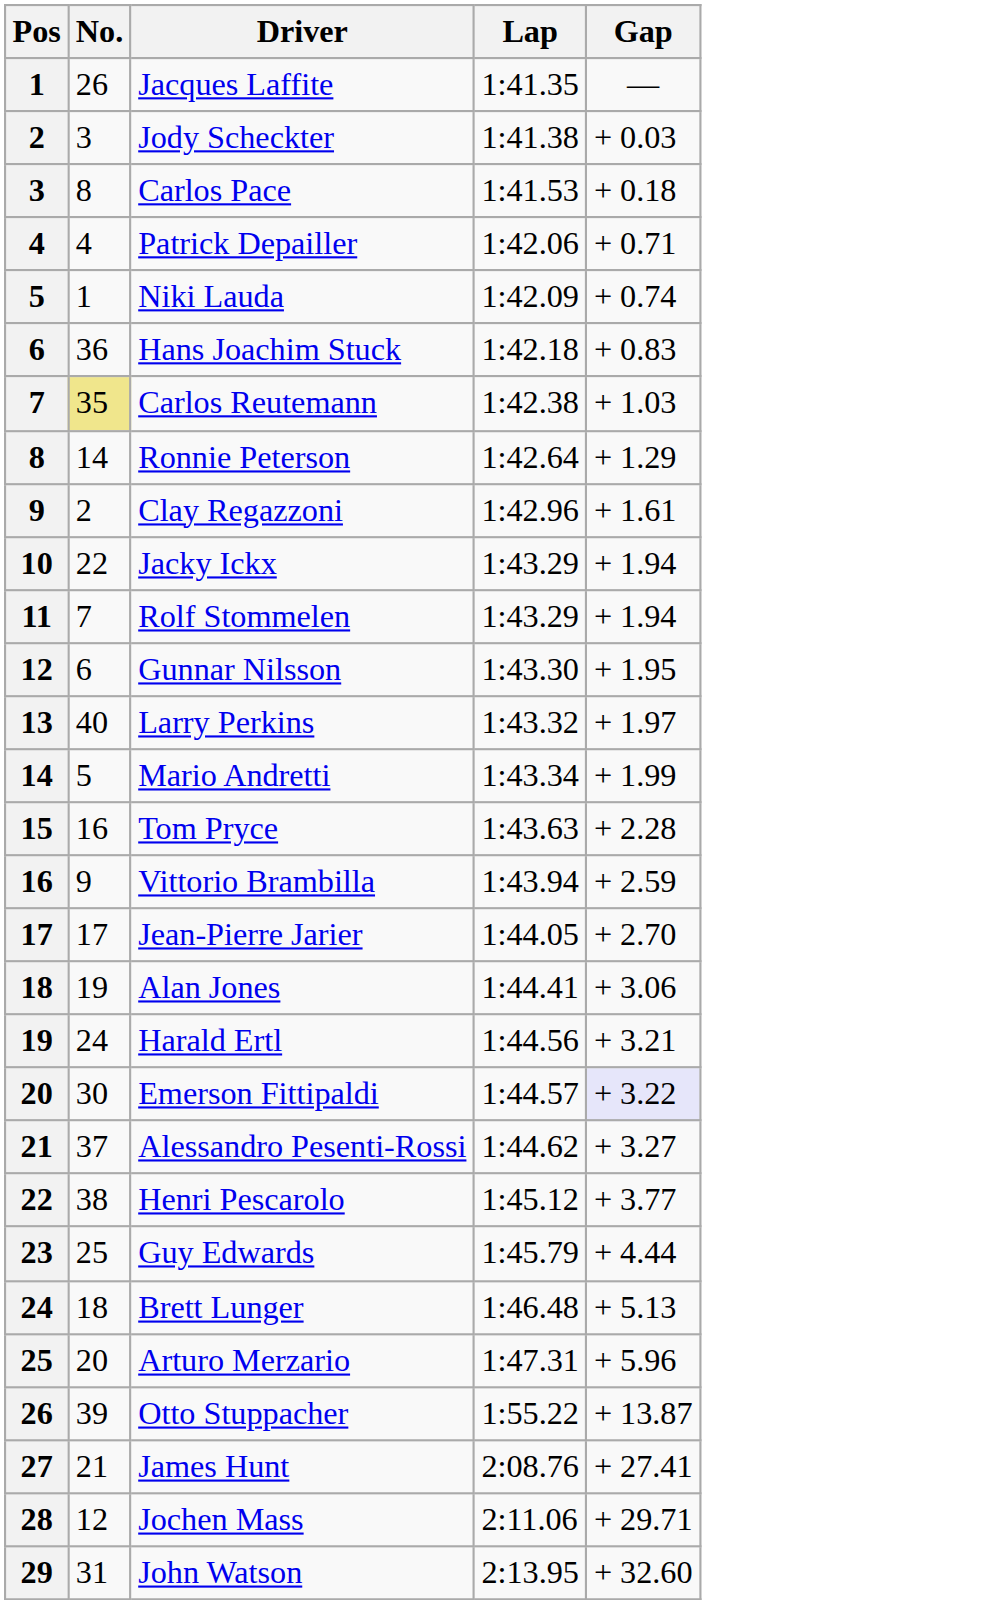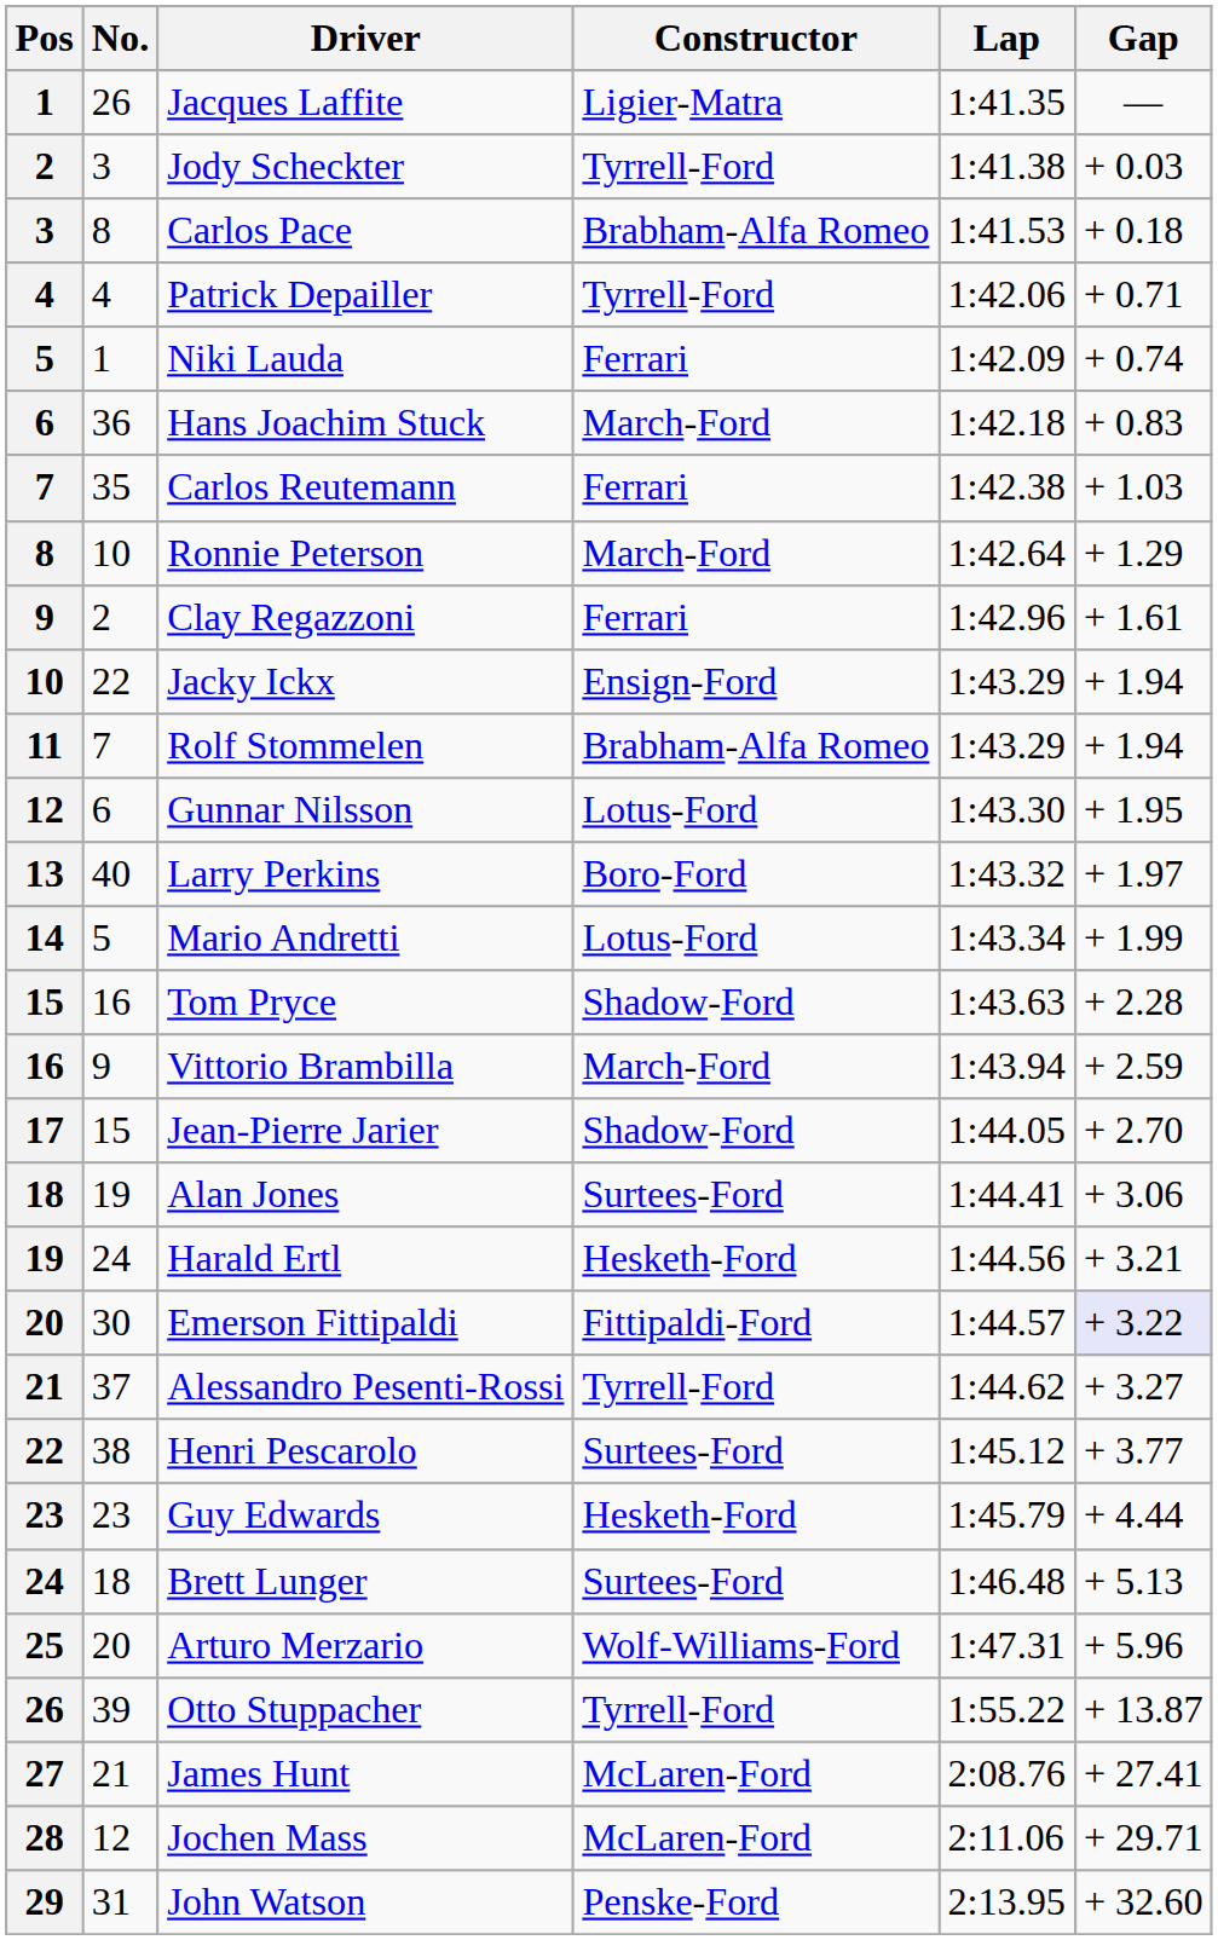+ column: Constructor | Ligier-Matra | Tyrrell-Ford | Brabham-Alfa Romeo | Tyrrell-Ford | Ferrari | March-Ford | Ferrari | March-Ford | Ferrari | Ensign-Ford | Brabham-Alfa Romeo | Lotus-Ford | Boro-Ford | Lotus-Ford | Shadow-Ford | March-Ford | Shadow-Ford | Surtees-Ford | Hesketh-Ford | Fittipaldi-Ford | Tyrrell-Ford | Surtees-Ford | Hesketh-Ford | Surtees-Ford | Wolf-Williams-Ford | Tyrrell-Ford | McLaren-Ford | McLaren-Ford | Penske-Ford
Carlos Reutemann | No.: khaki background -> no background
Ronnie Peterson | No.: 14 -> 10
Jean-Pierre Jarier | No.: 17 -> 15
Guy Edwards | No.: 25 -> 23
